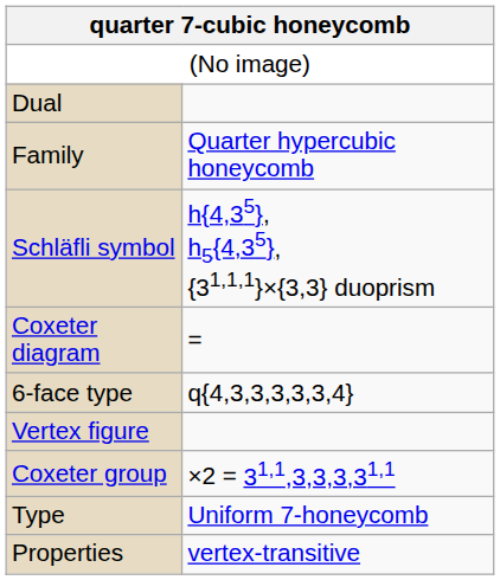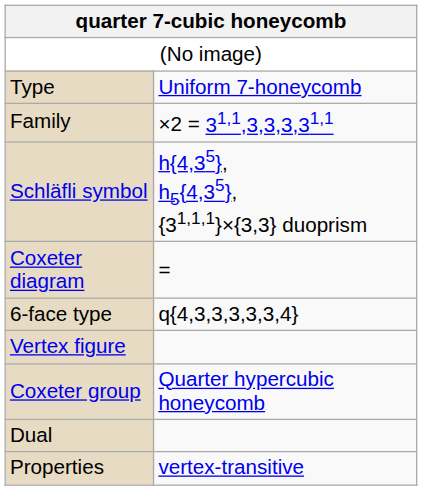rows swapped: Type <-> Dual
Family | column 2: Quarter hypercubic honeycomb -> ×2 = 31,1,3,3,3,31,1
Coxeter group | column 2: ×2 = 31,1,3,3,3,31,1 -> Quarter hypercubic honeycomb
